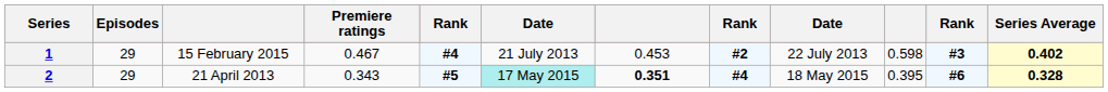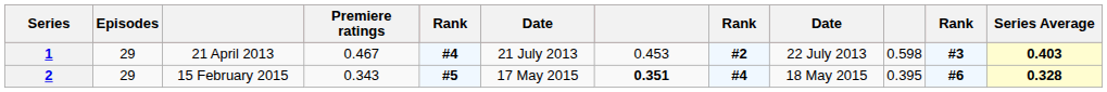1 | column 3: 15 February 2015 -> 21 April 2013
1 | Series Average: 0.402 -> 0.403
2 | column 3: 21 April 2013 -> 15 February 2015
2 | column 6: paleturquoise background -> no background
